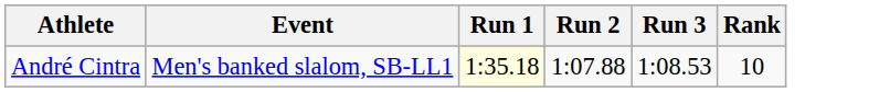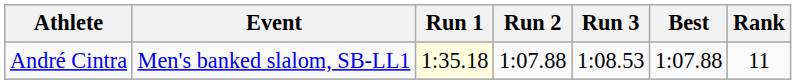+ column: Best | 1:07.88
André Cintra | Rank: 10 -> 11
